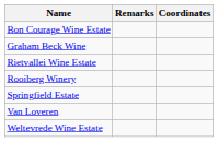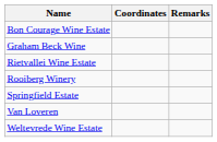columns swapped: Coordinates <-> Remarks
